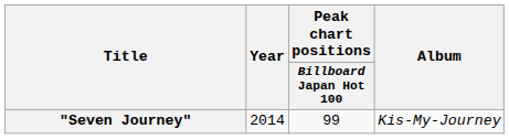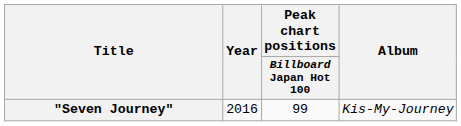"Seven Journey" | Year: 2014 -> 2016
